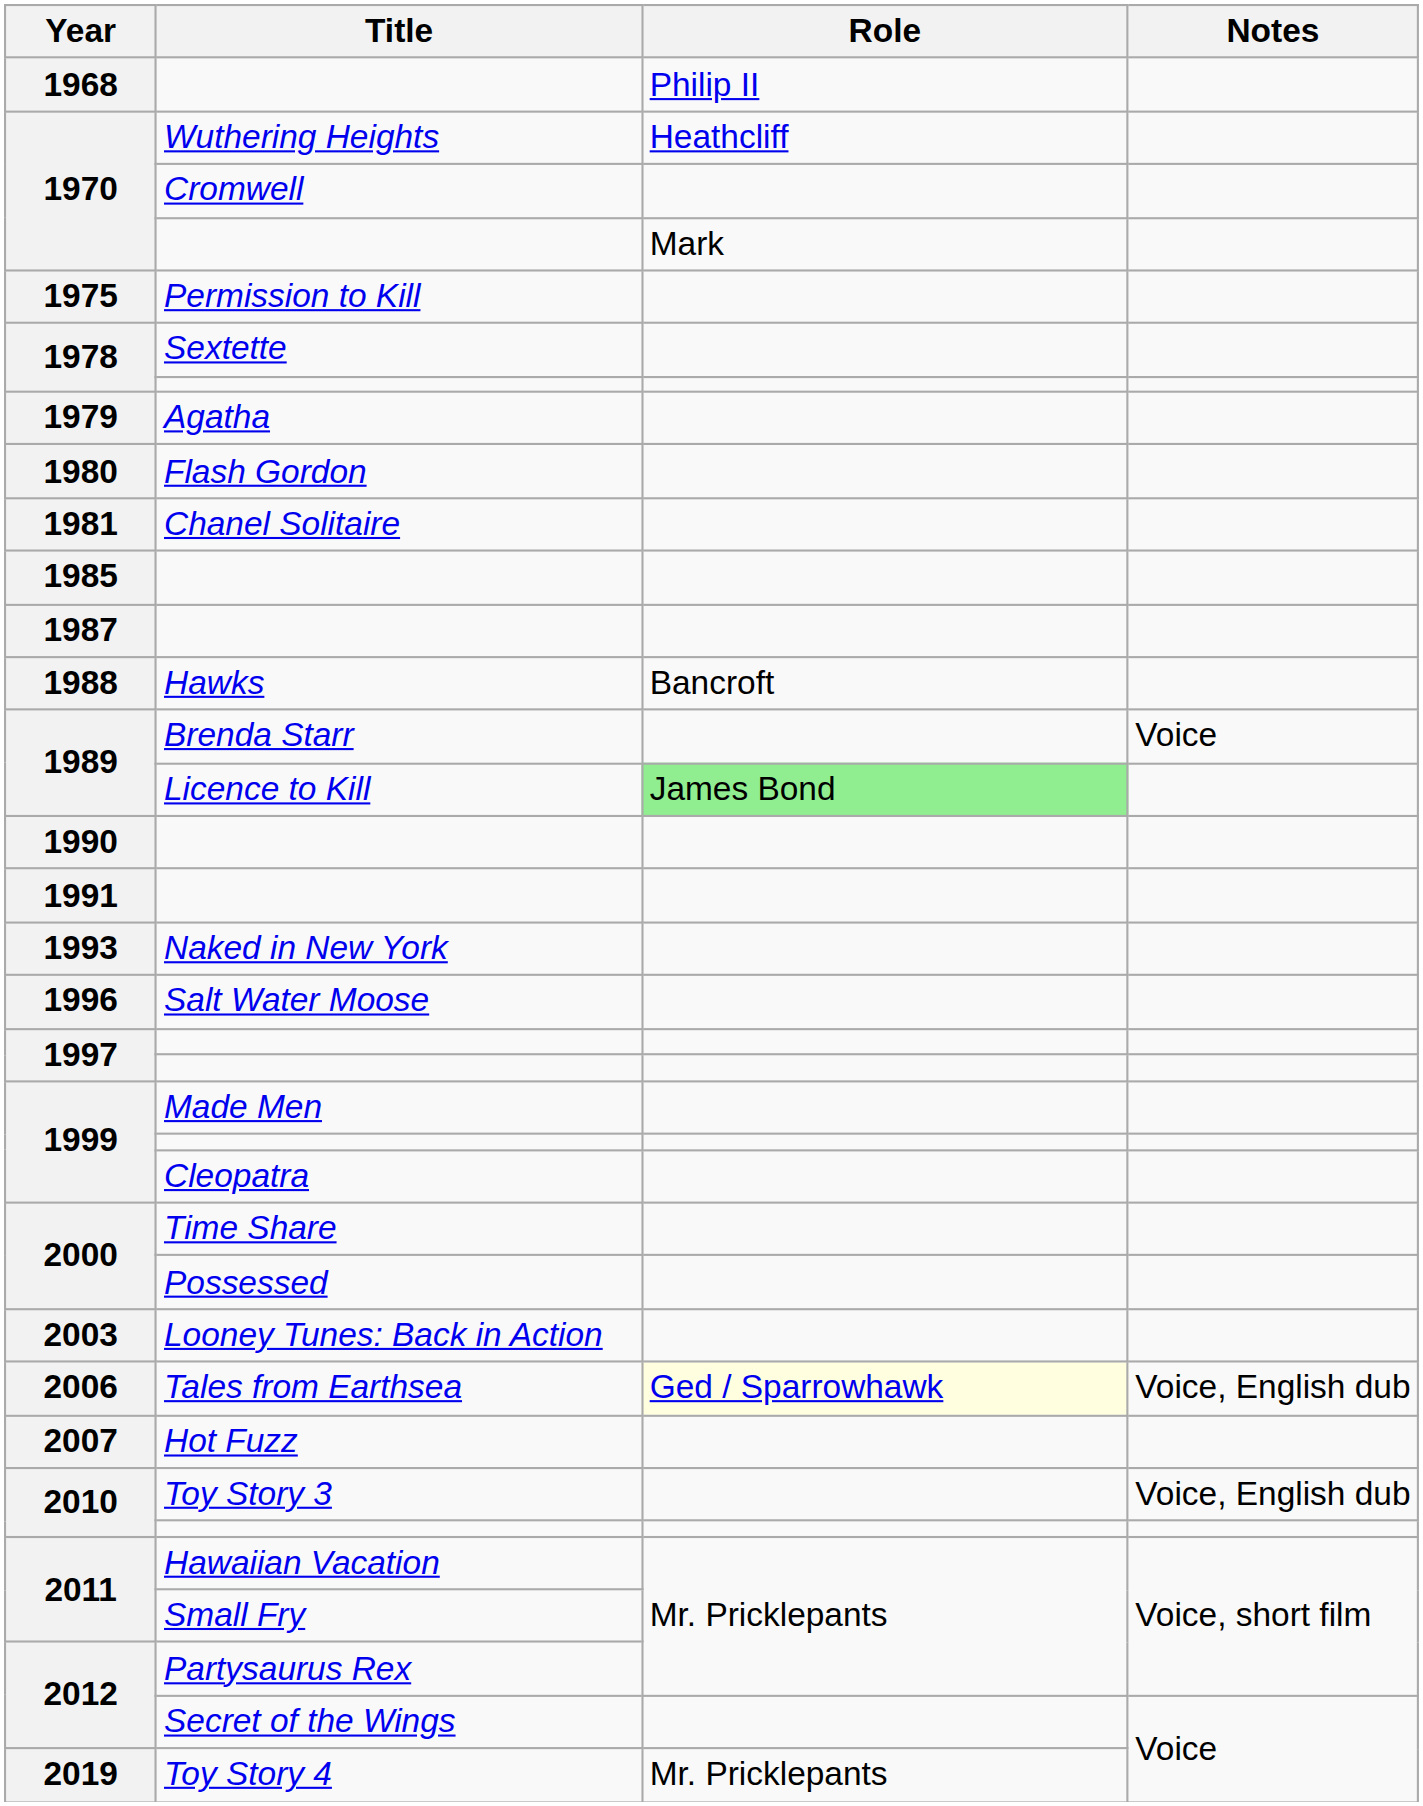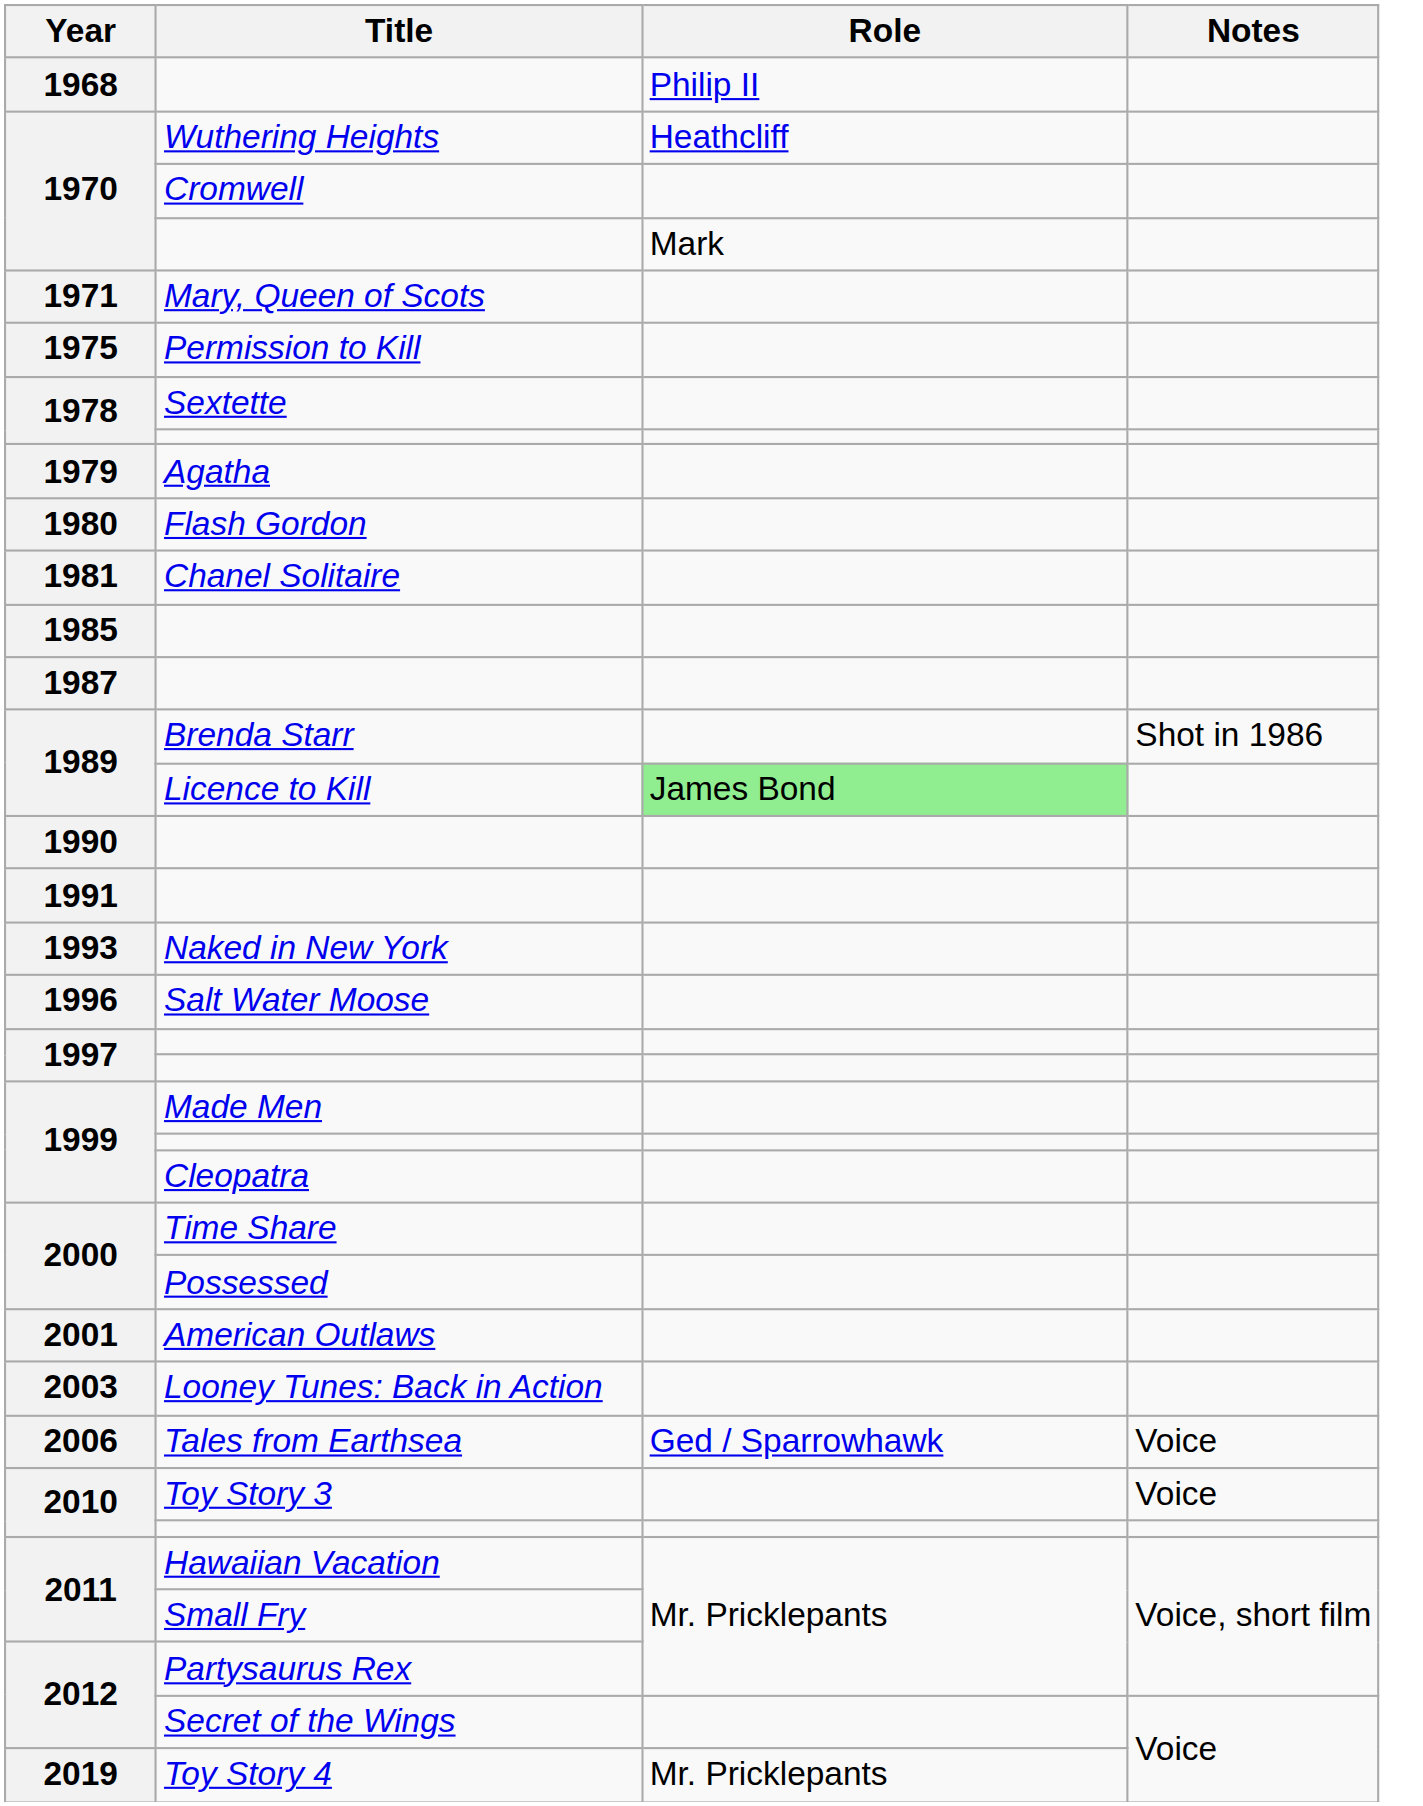+ row: 1971 | Mary, Queen of Scots
- row: 1988 | Hawks | Bancroft
Brenda Starr | Notes: Voice -> Shot in 1986
+ row: 2001 | American Outlaws
Tales from Earthsea | Role: lightyellow background -> no background
Tales from Earthsea | Notes: Voice, English dub -> Voice
- row: 2007 | Hot Fuzz
Toy Story 3 | Notes: Voice, English dub -> Voice
